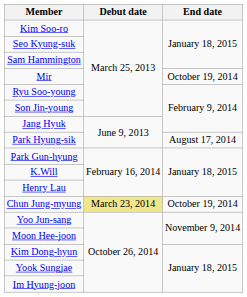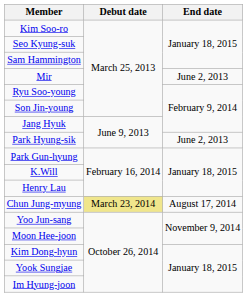Mir | End date: October 19, 2014 -> June 2, 2013
Park Hyung-sik | End date: August 17, 2014 -> June 2, 2013
Chun Jung-myung | End date: October 19, 2014 -> August 17, 2014
